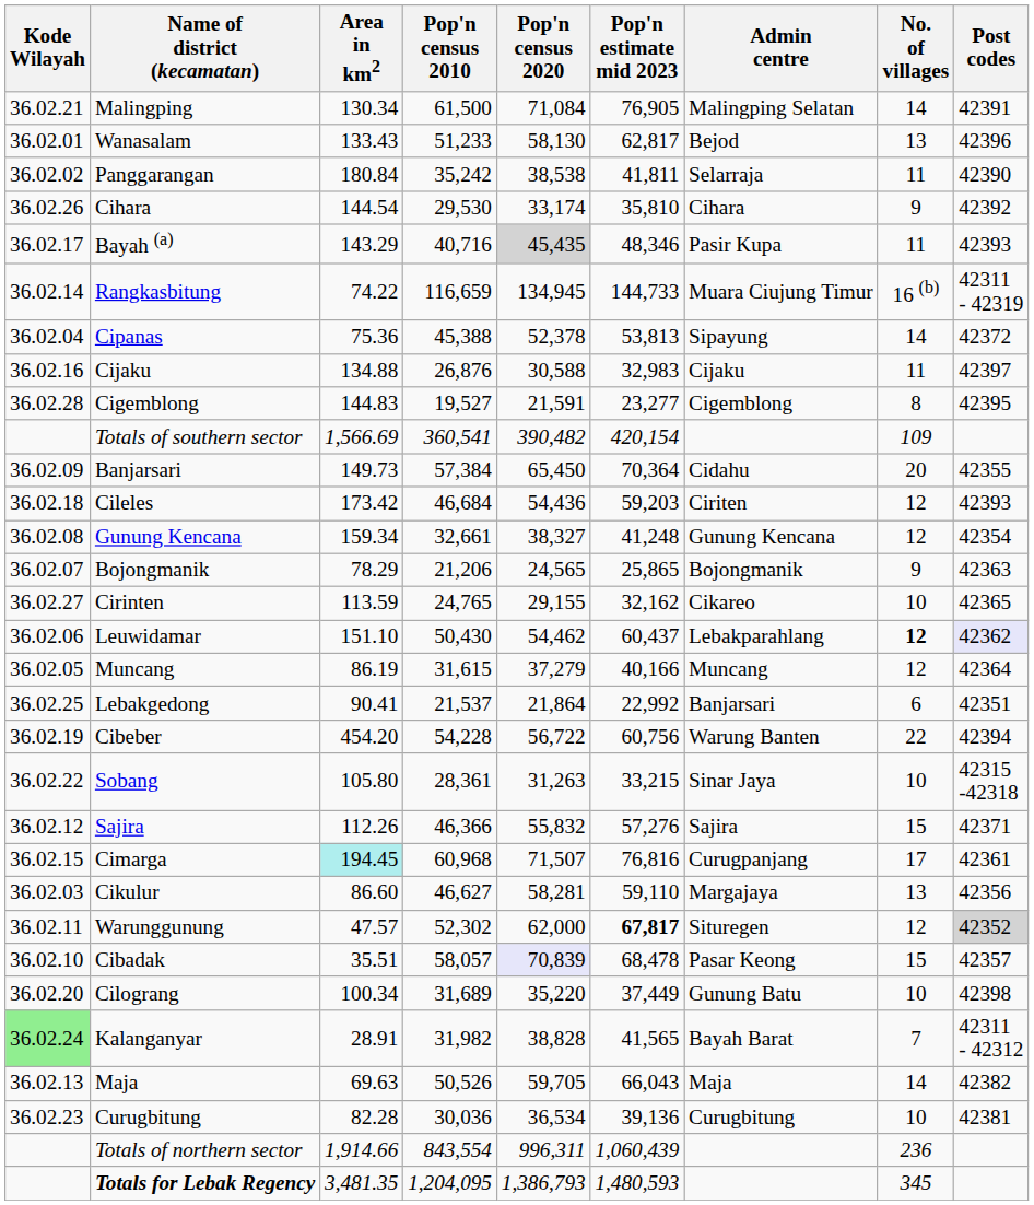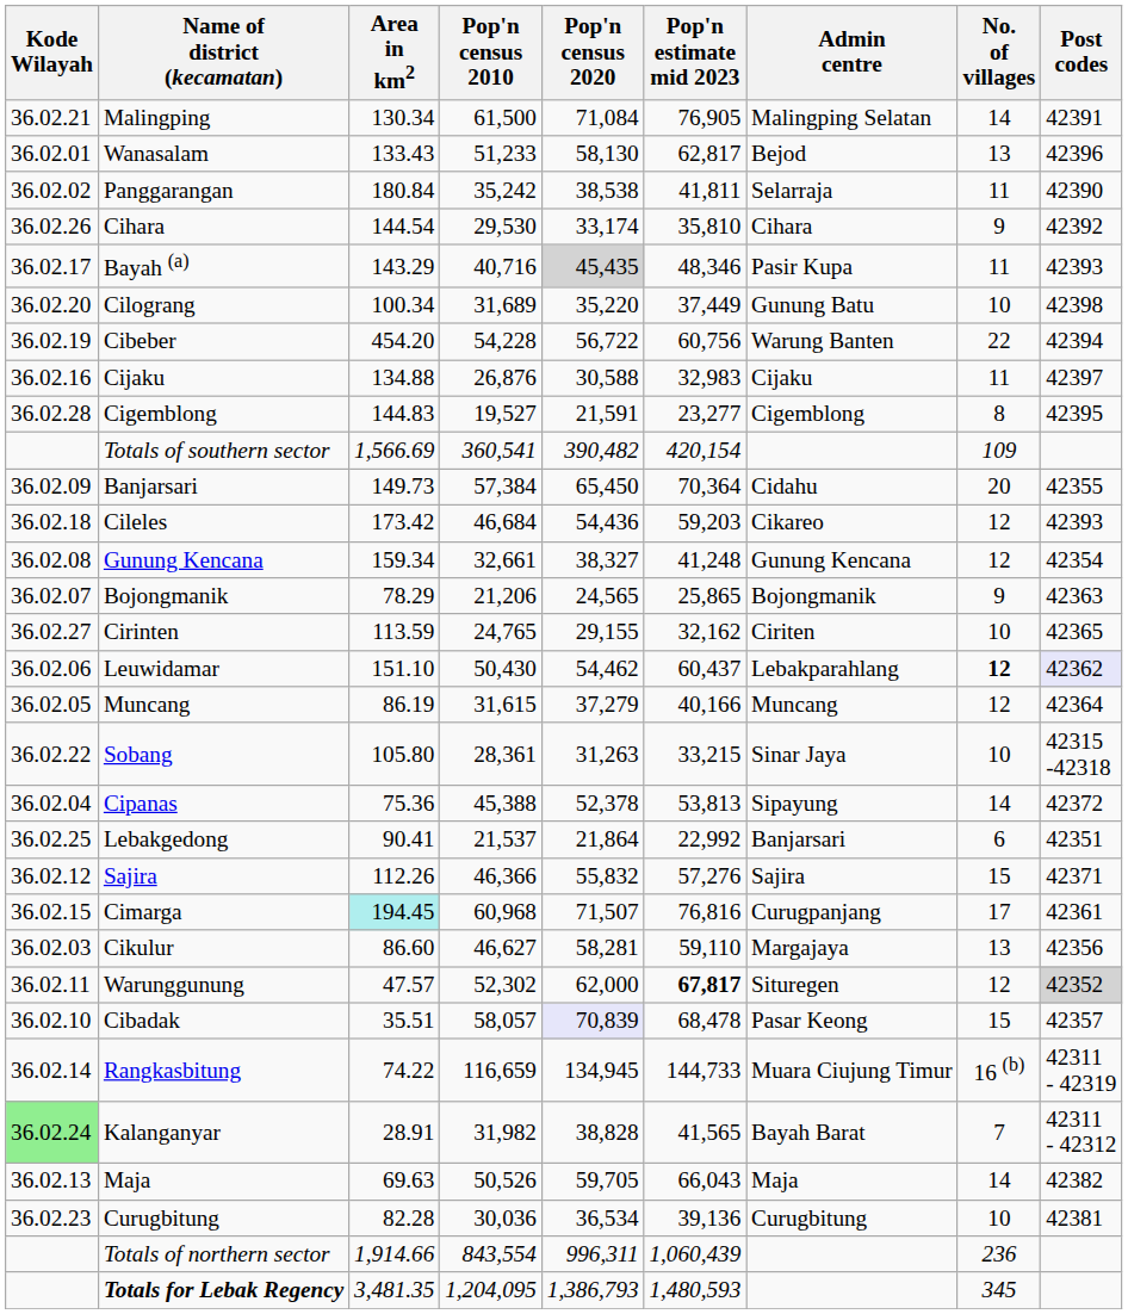rows swapped: Cilograng <-> Rangkasbitung
rows swapped: Cibeber <-> Cipanas
Cileles | Admin centre: Ciriten -> Cikareo
Cirinten | Admin centre: Cikareo -> Ciriten
rows swapped: Sobang <-> Lebakgedong
